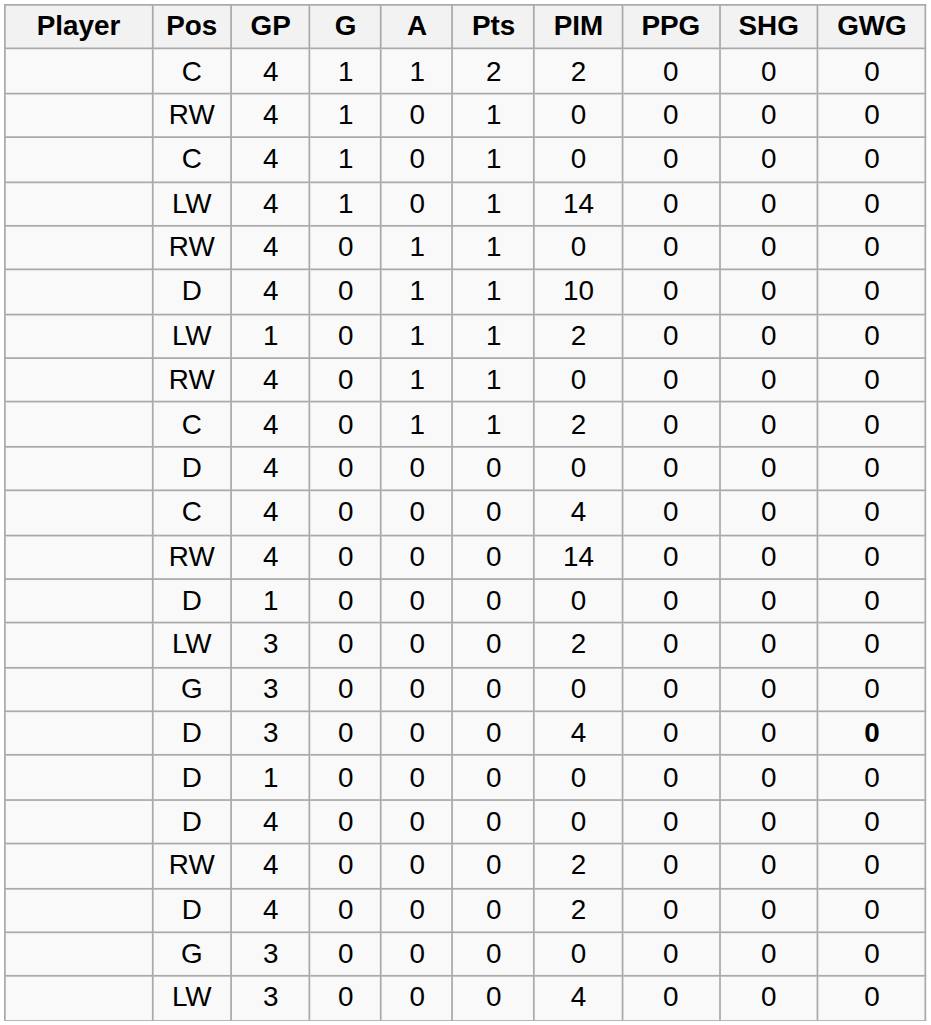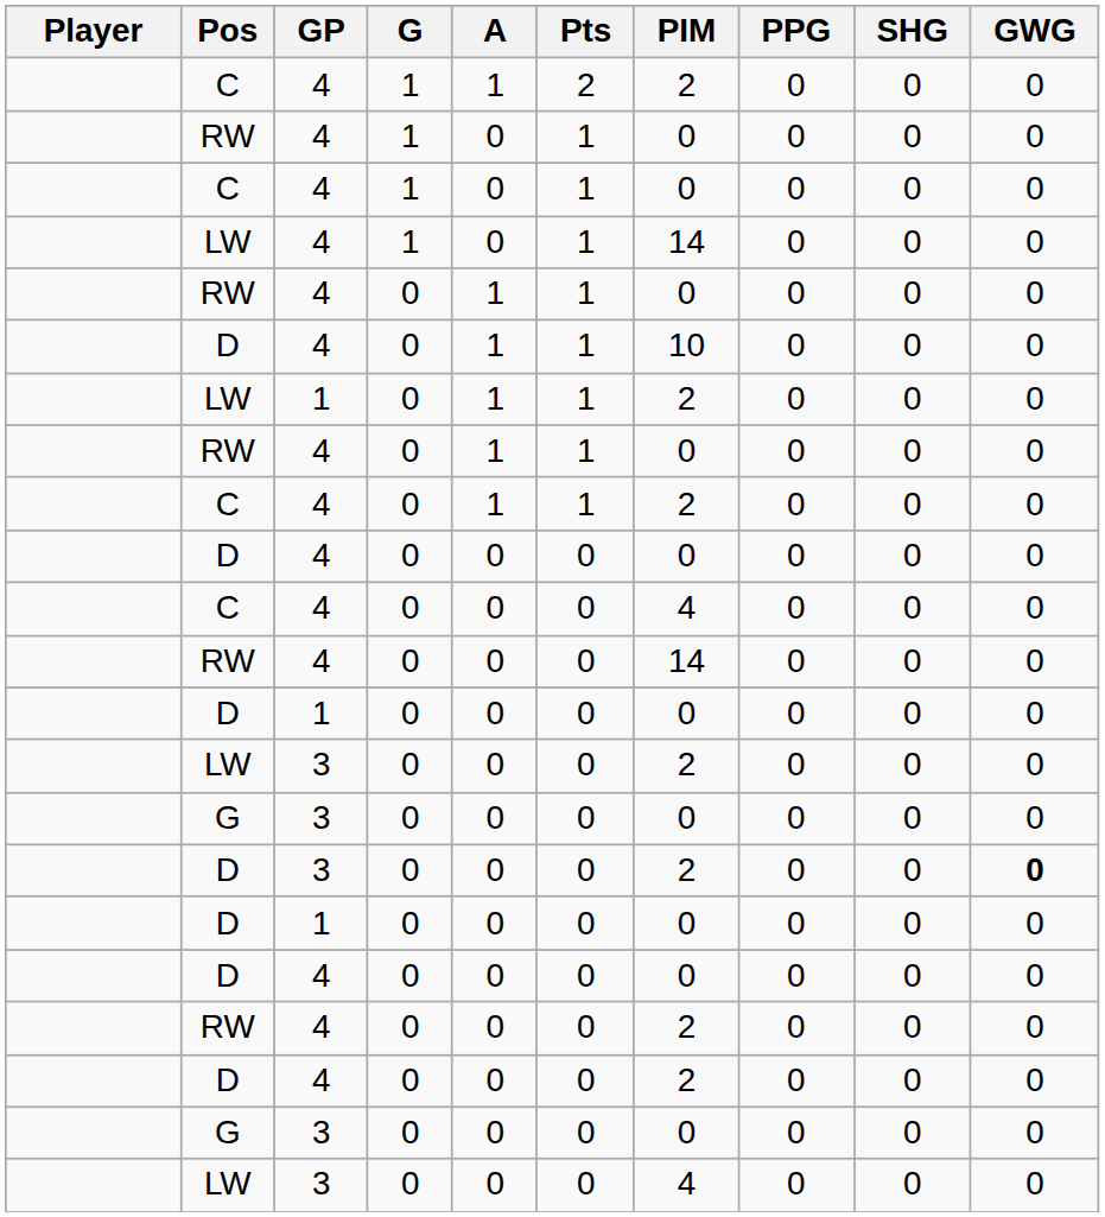D / 3 | PIM: 4 -> 2
